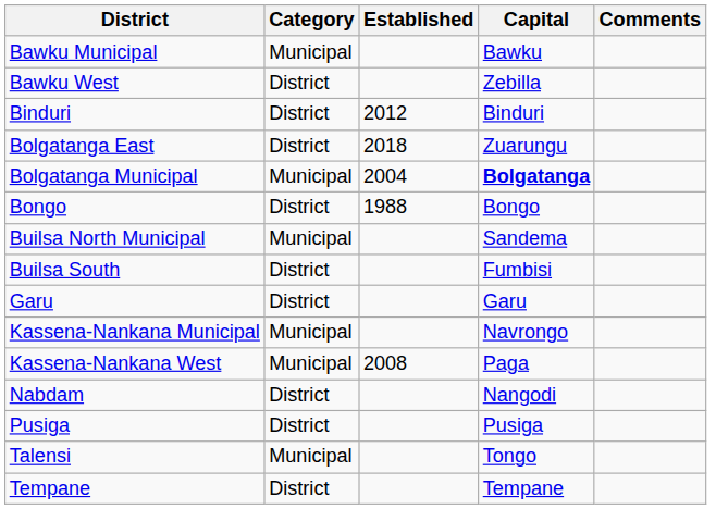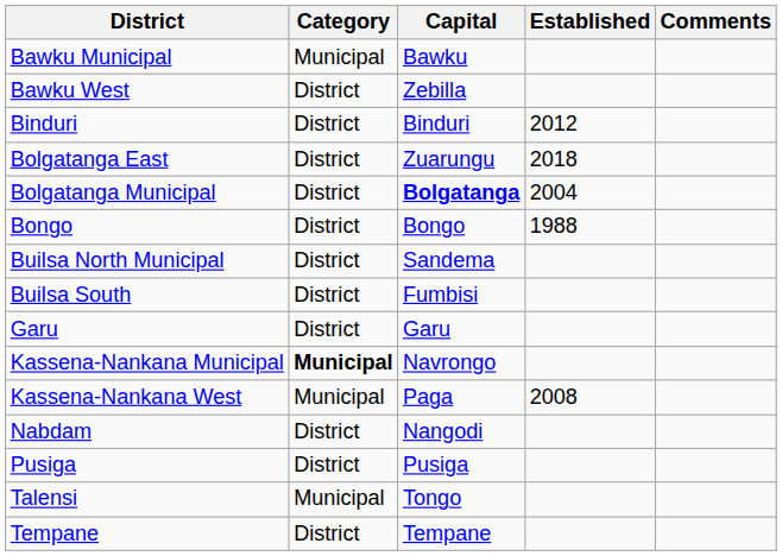columns swapped: Capital <-> Established
Bolgatanga Municipal | Category: Municipal -> District
Builsa North Municipal | Category: Municipal -> District
Kassena-Nankana Municipal | Category: normal -> bold
